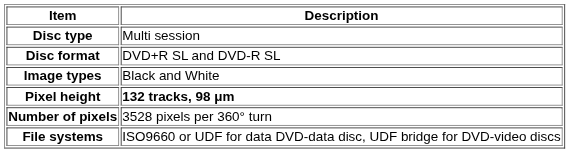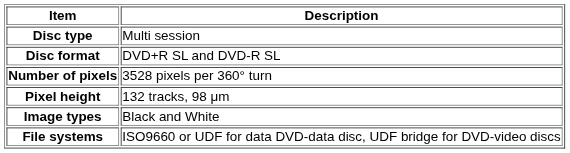rows swapped: Image types <-> Number of pixels
Pixel height | Description: bold -> normal
